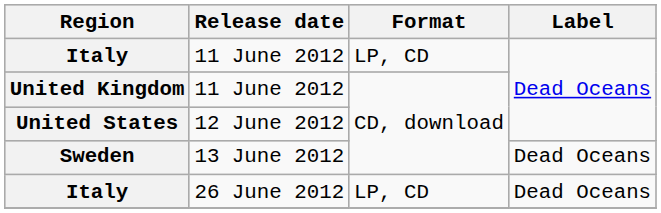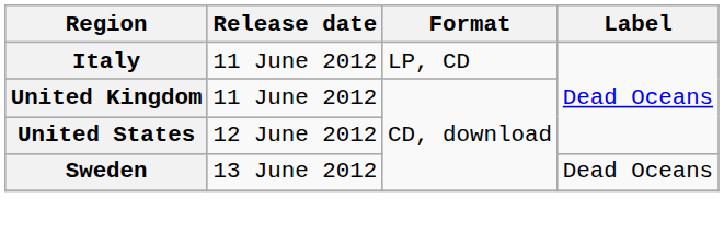- row: Italy | 26 June 2012 | LP, CD | Dead Oceans
